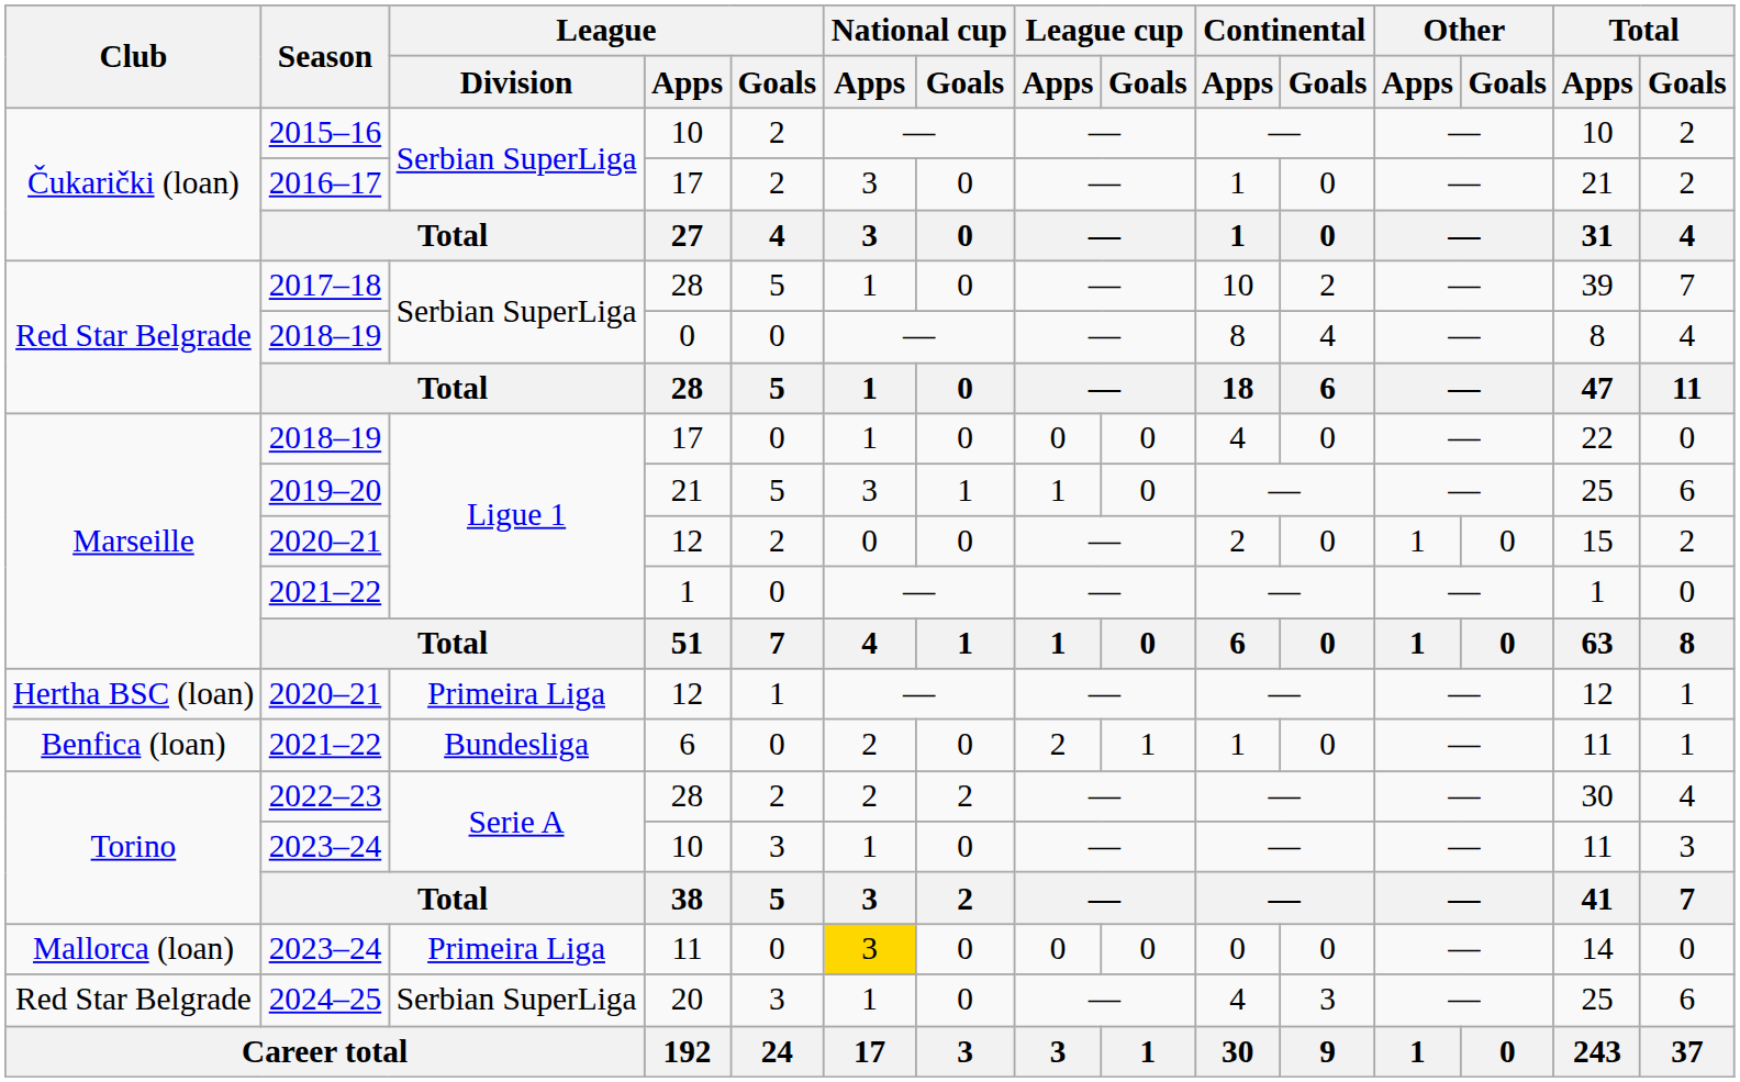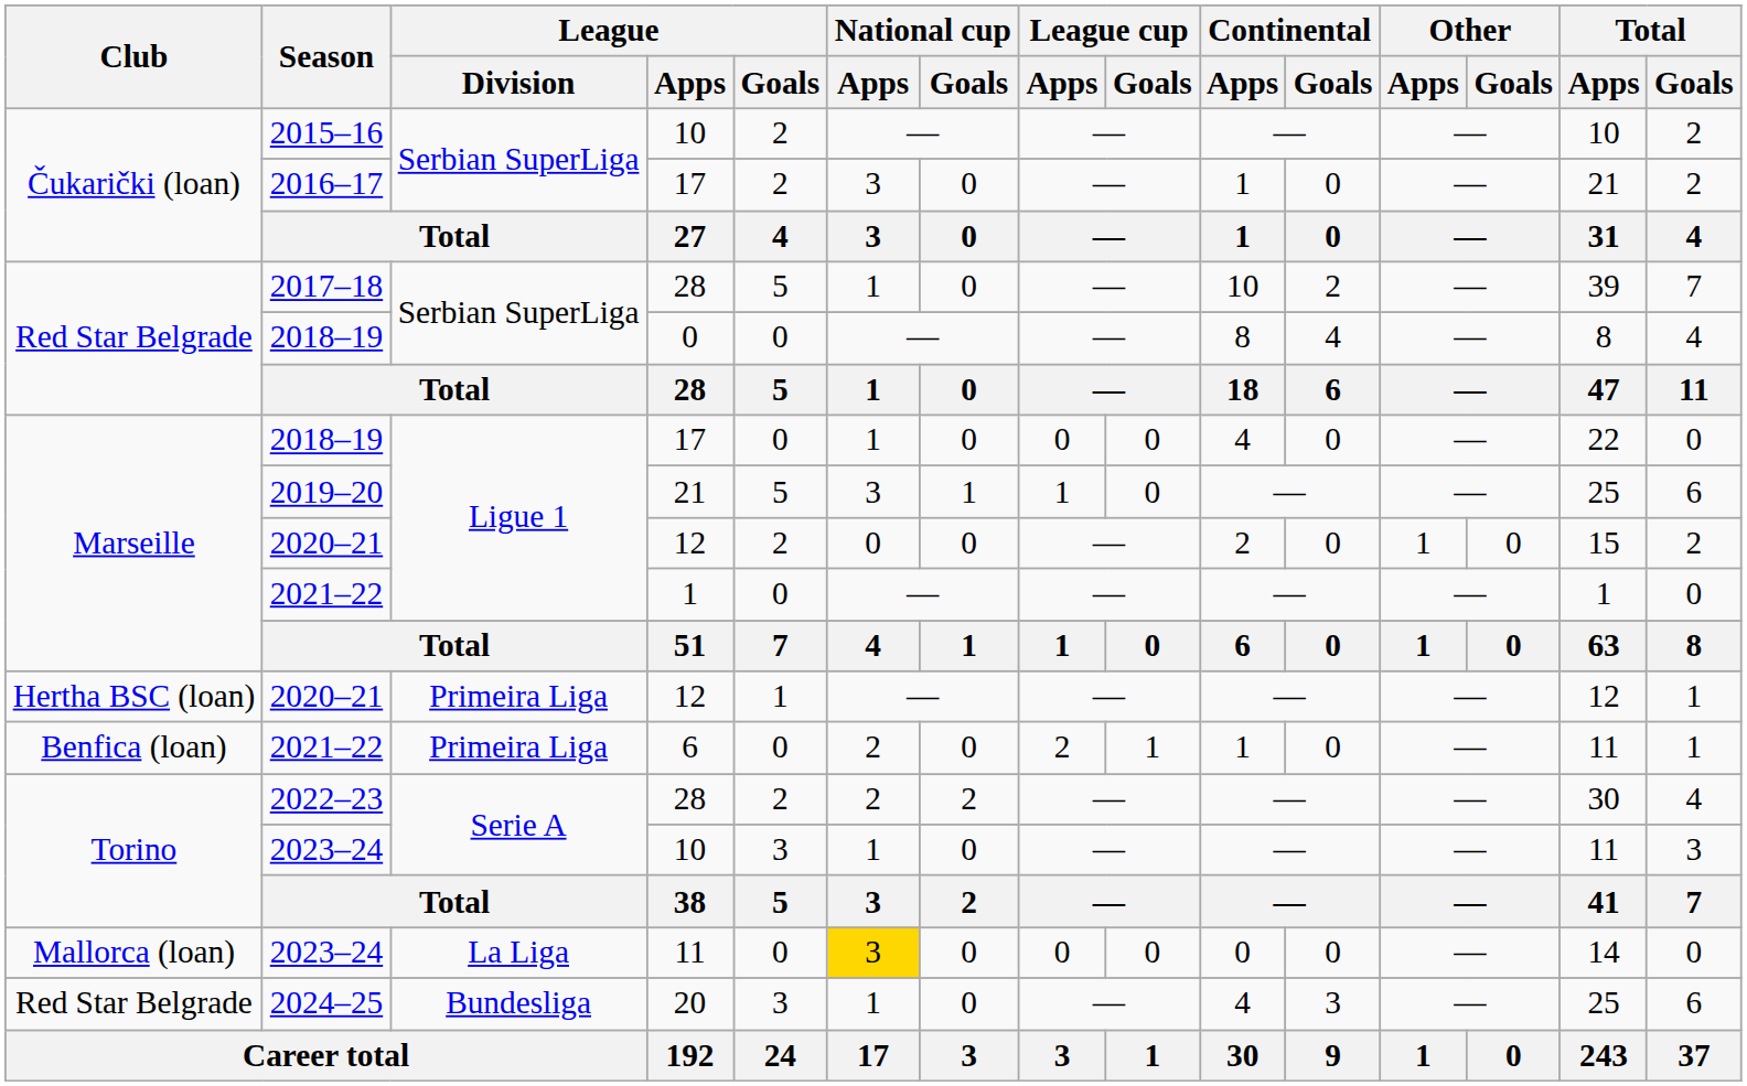Benfica (loan) / 2021–22 | League / Division: Bundesliga -> Primeira Liga
Mallorca (loan) / 2023–24 | League / Division: Primeira Liga -> La Liga
2024–25 | League / Division: Serbian SuperLiga -> Bundesliga
